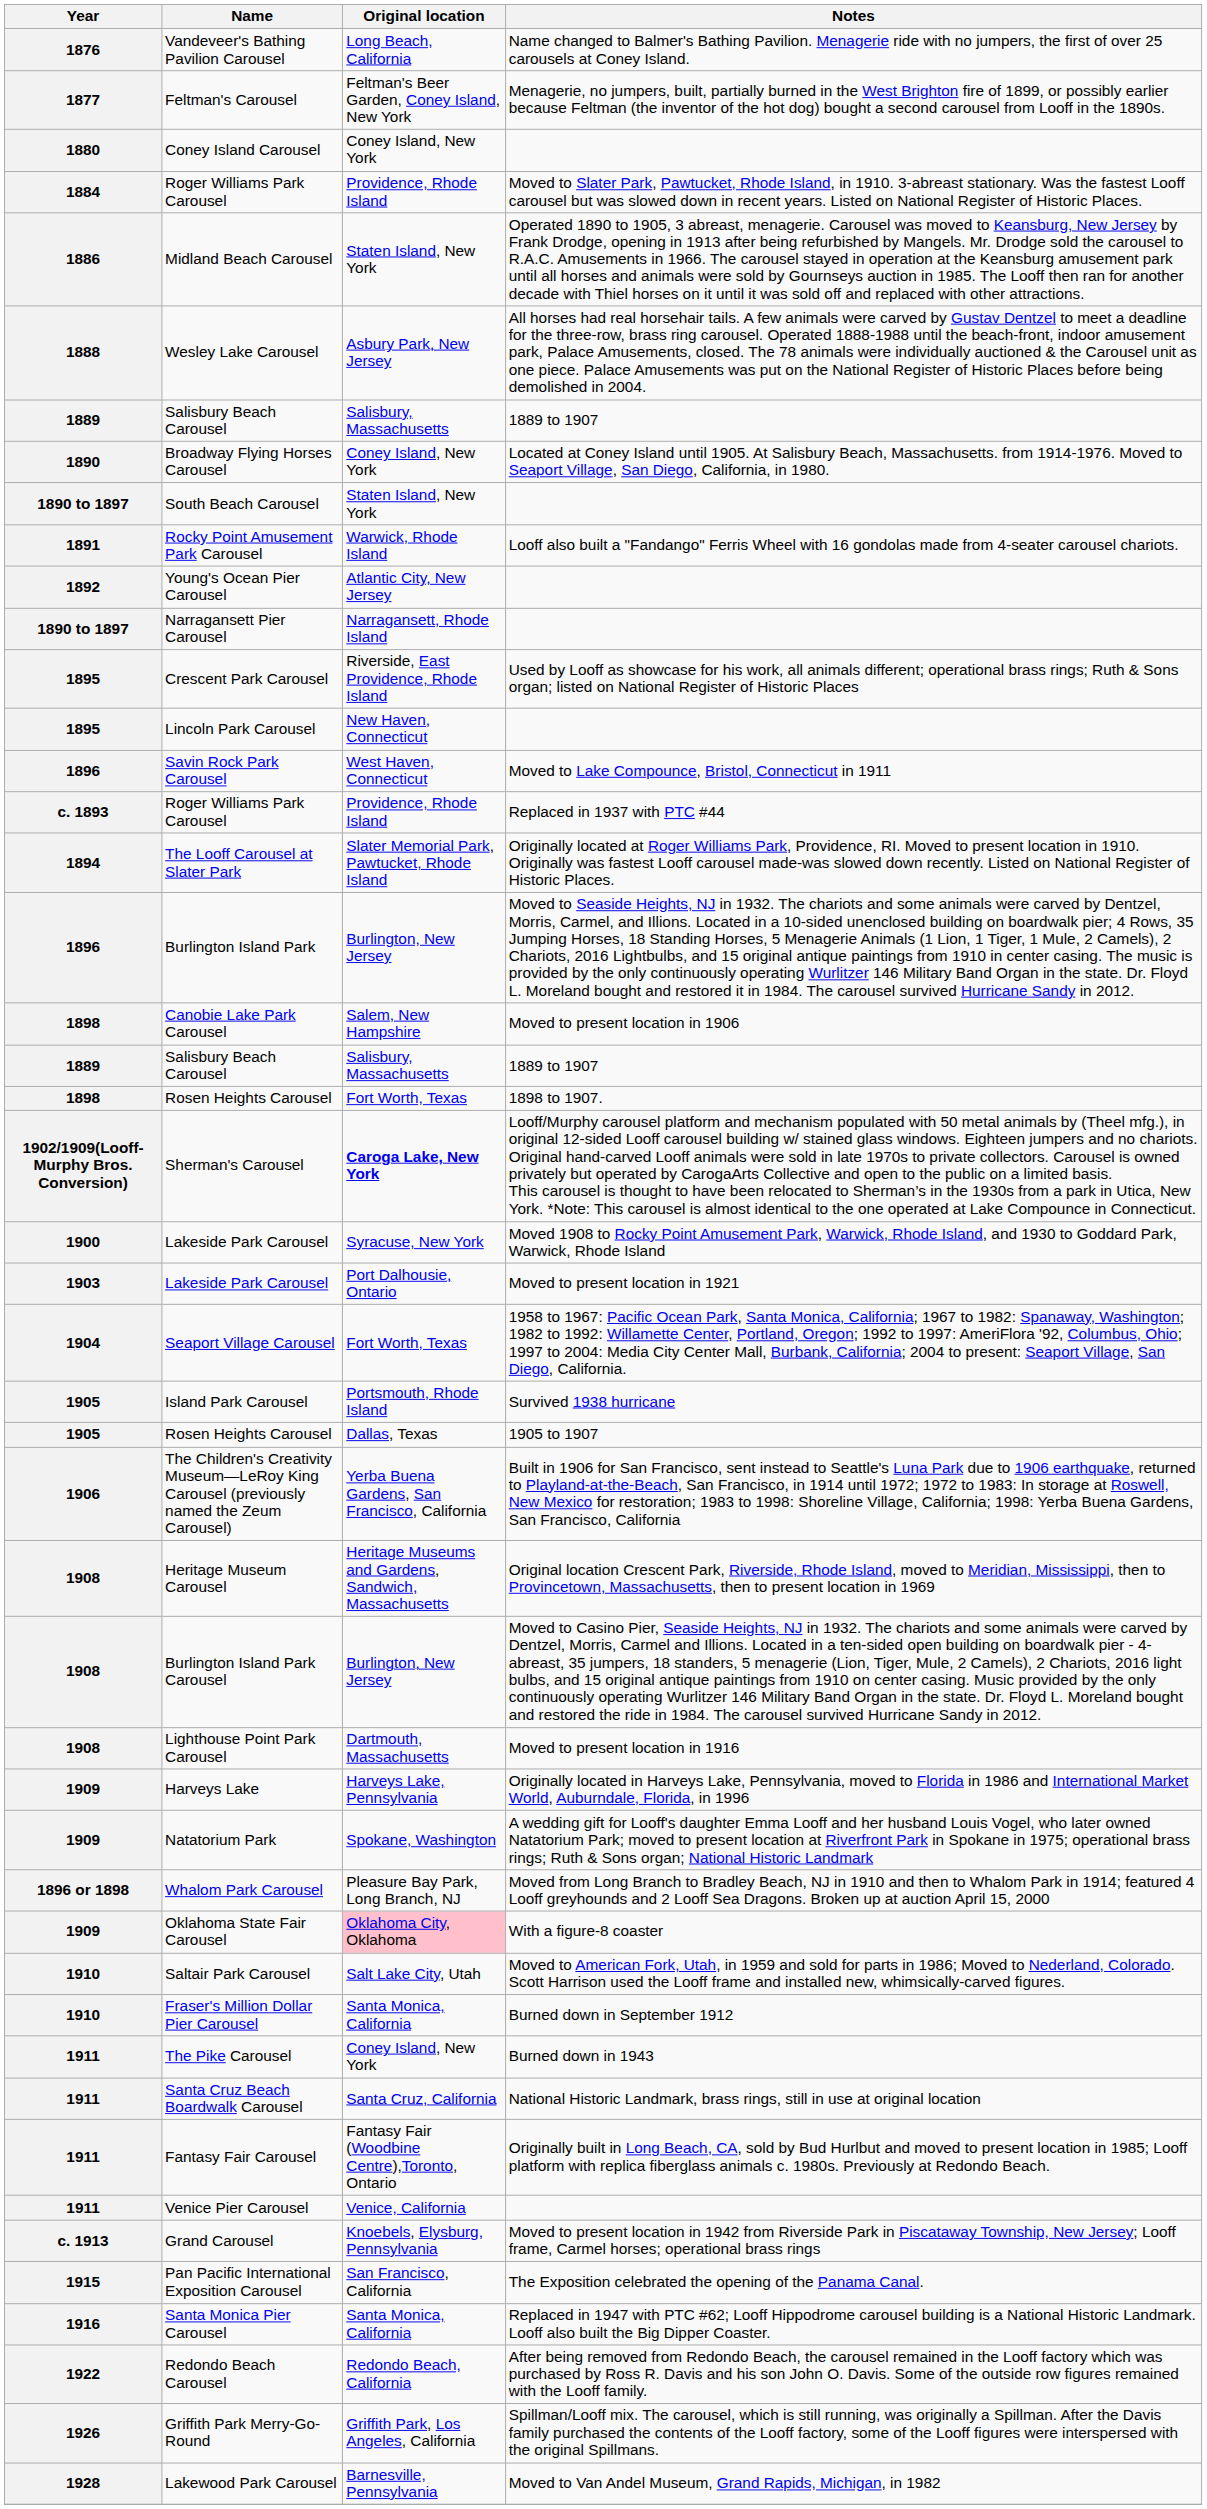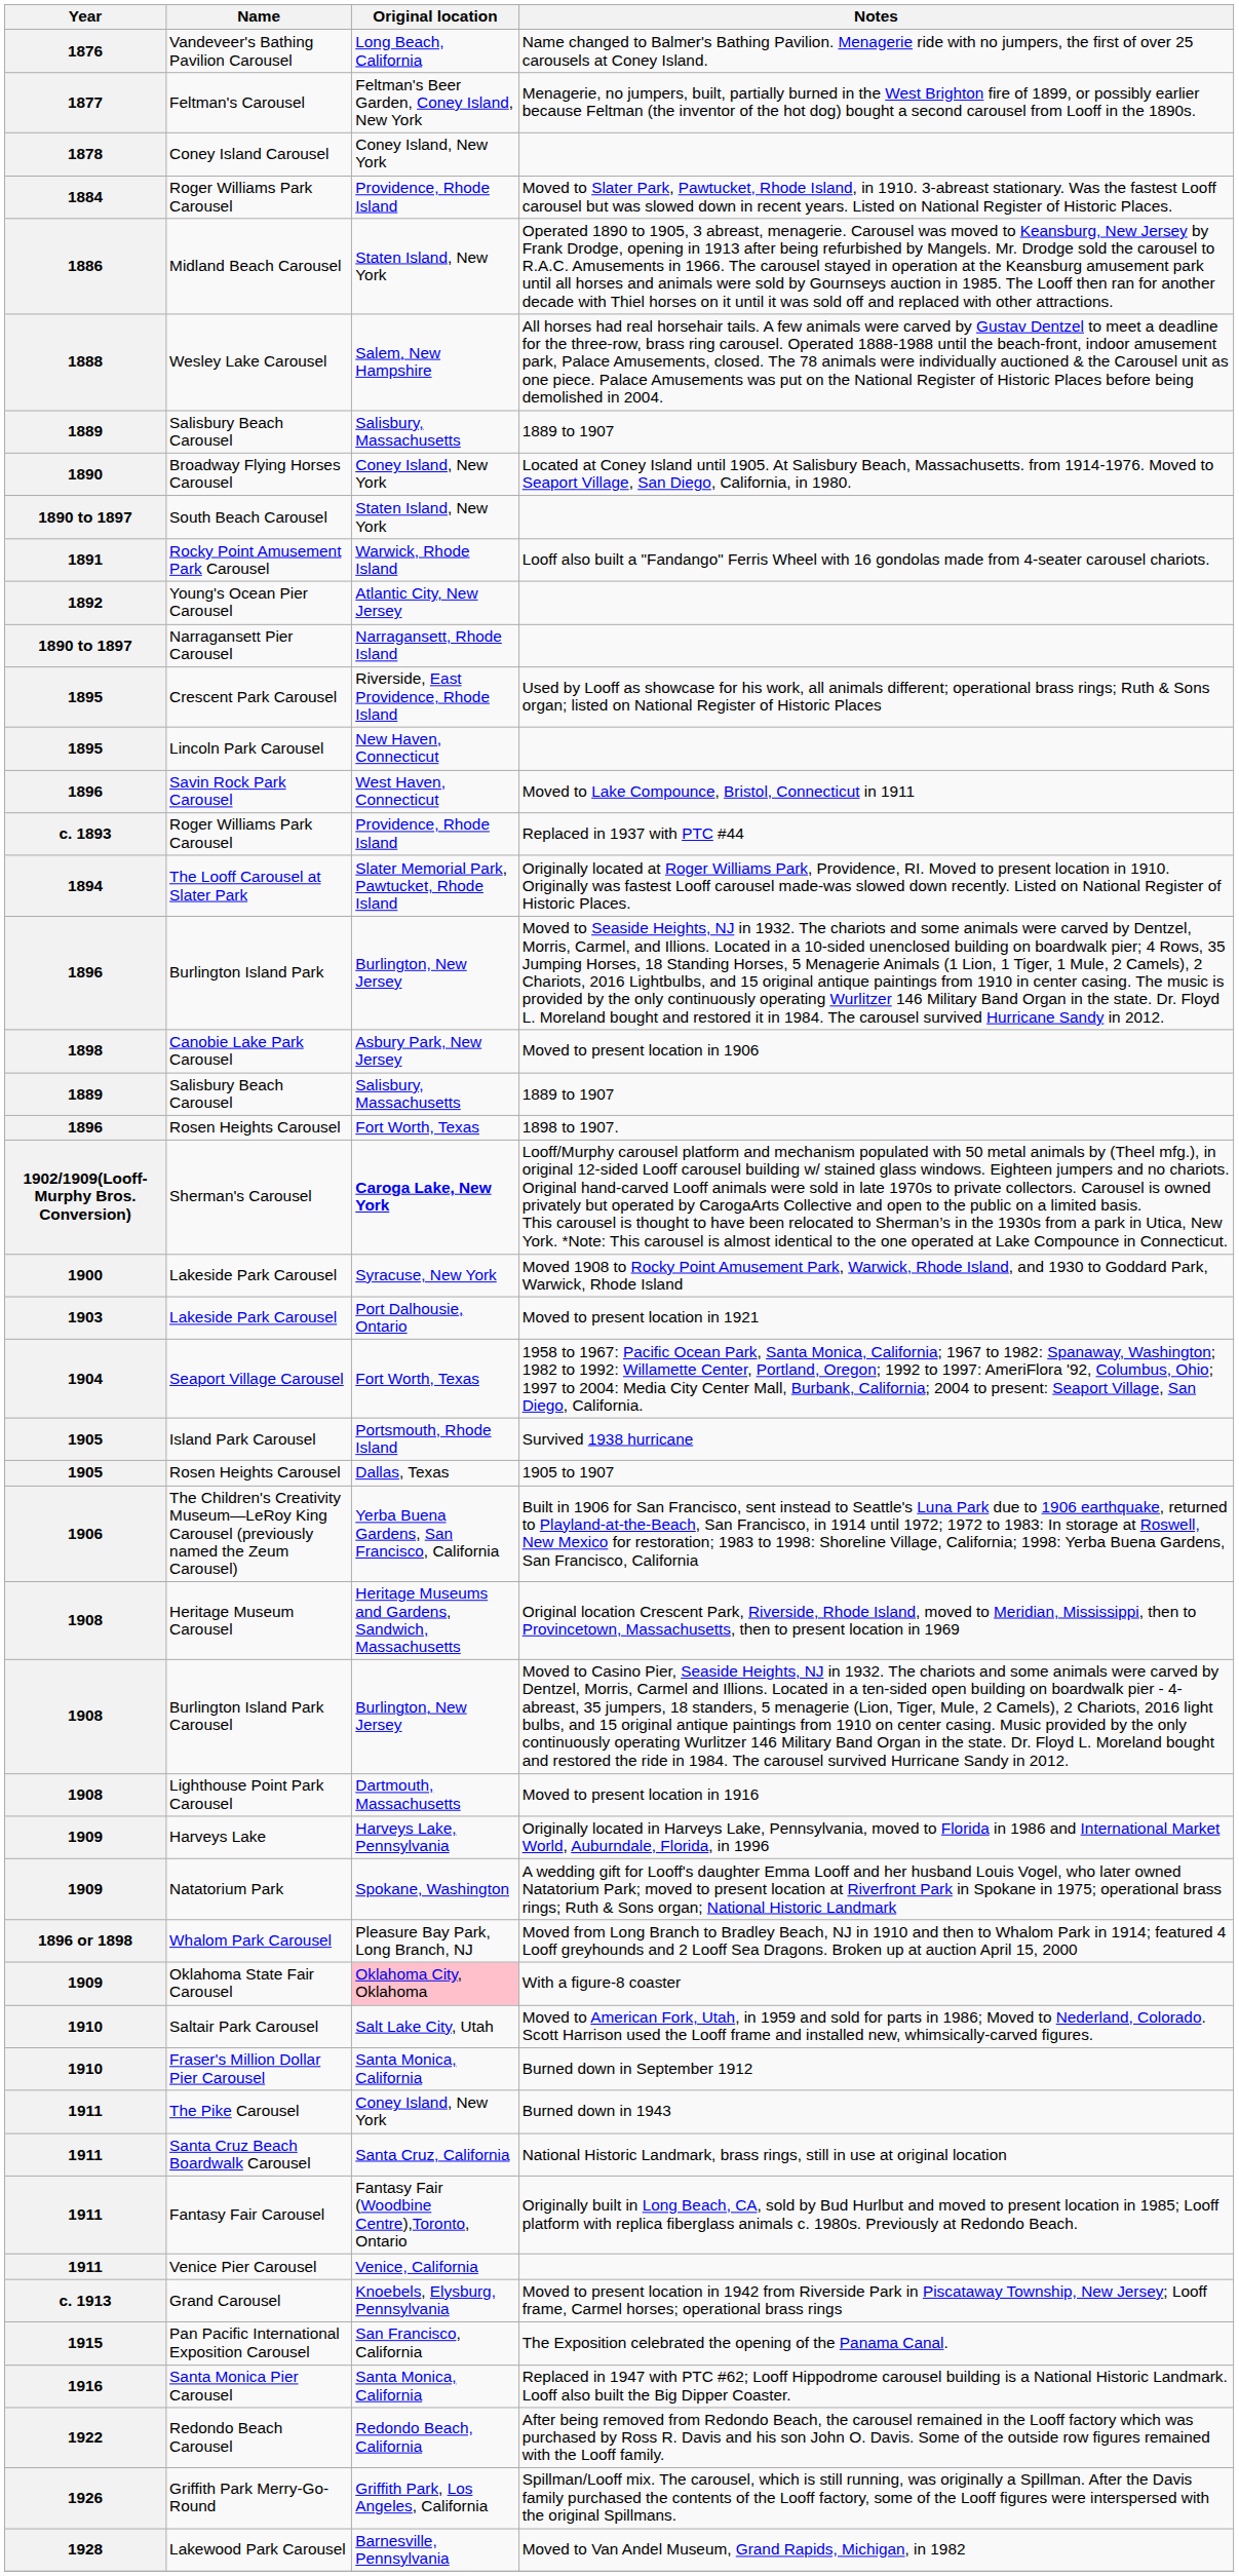Coney Island Carousel | Year: 1880 -> 1878
Wesley Lake Carousel | Original location: Asbury Park, New Jersey -> Salem, New Hampshire
Canobie Lake Park Carousel | Original location: Salem, New Hampshire -> Asbury Park, New Jersey
Rosen Heights Carousel / 1898 to 1907. | Year: 1898 -> 1896
